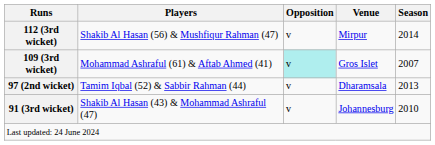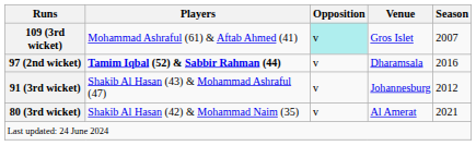- row: 112 (3rd wicket) | Shakib Al Hasan (56) & Mushfiqur Rahman (47) | v | Mirpur | 2014
97 (2nd wicket) | Players: normal -> bold
97 (2nd wicket) | Season: 2013 -> 2016
91 (3rd wicket) | Season: 2010 -> 2012
+ row: 80 (3rd wicket) | Shakib Al Hasan (42) & Mohammad Naim (35) | v | Al Amerat | 2021
